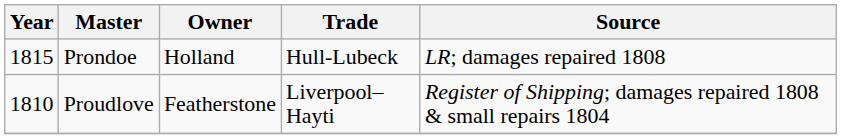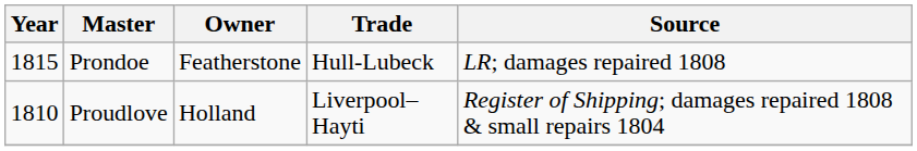Prondoe | Owner: Holland -> Featherstone
Proudlove | Owner: Featherstone -> Holland
